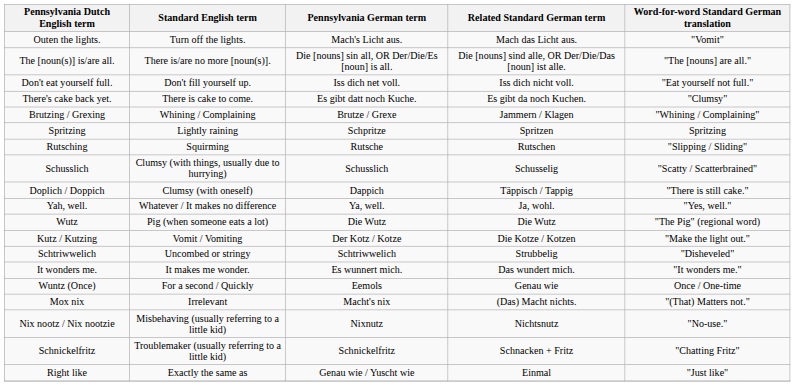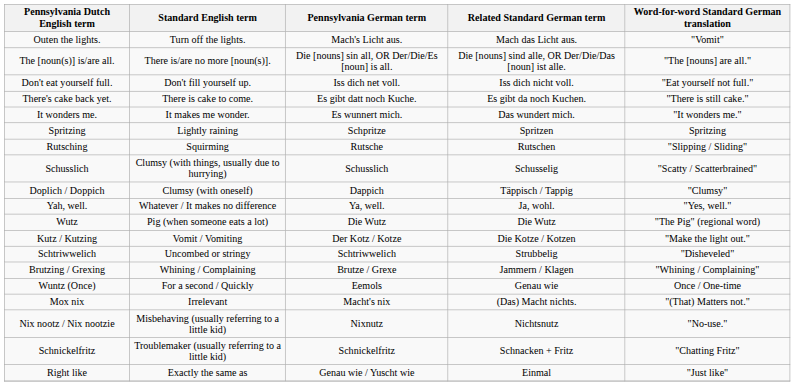There's cake back yet. | Word-for-word Standard German translation: "Clumsy" -> "There is still cake."
rows swapped: It wonders me. <-> Brutzing / Grexing
Doplich / Doppich | Word-for-word Standard German translation: "There is still cake." -> "Clumsy"
